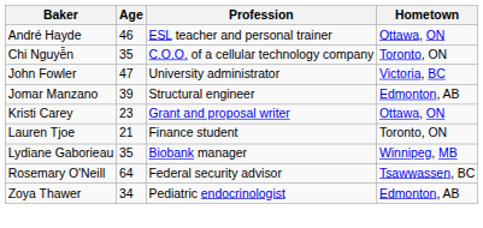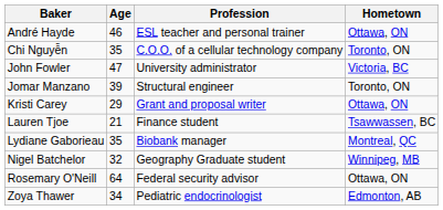Jomar Manzano | Hometown: Edmonton, AB -> Toronto, ON
Kristi Carey | Age: 23 -> 29
Lauren Tjoe | Hometown: Toronto, ON -> Tsawwassen, BC
Lydiane Gaborieau | Hometown: Winnipeg, MB -> Montreal, QC
+ row: Nigel Batchelor | 32 | Geography Graduate student | Winnipeg, MB
Rosemary O'Neill | Hometown: Tsawwassen, BC -> Ottawa, ON
